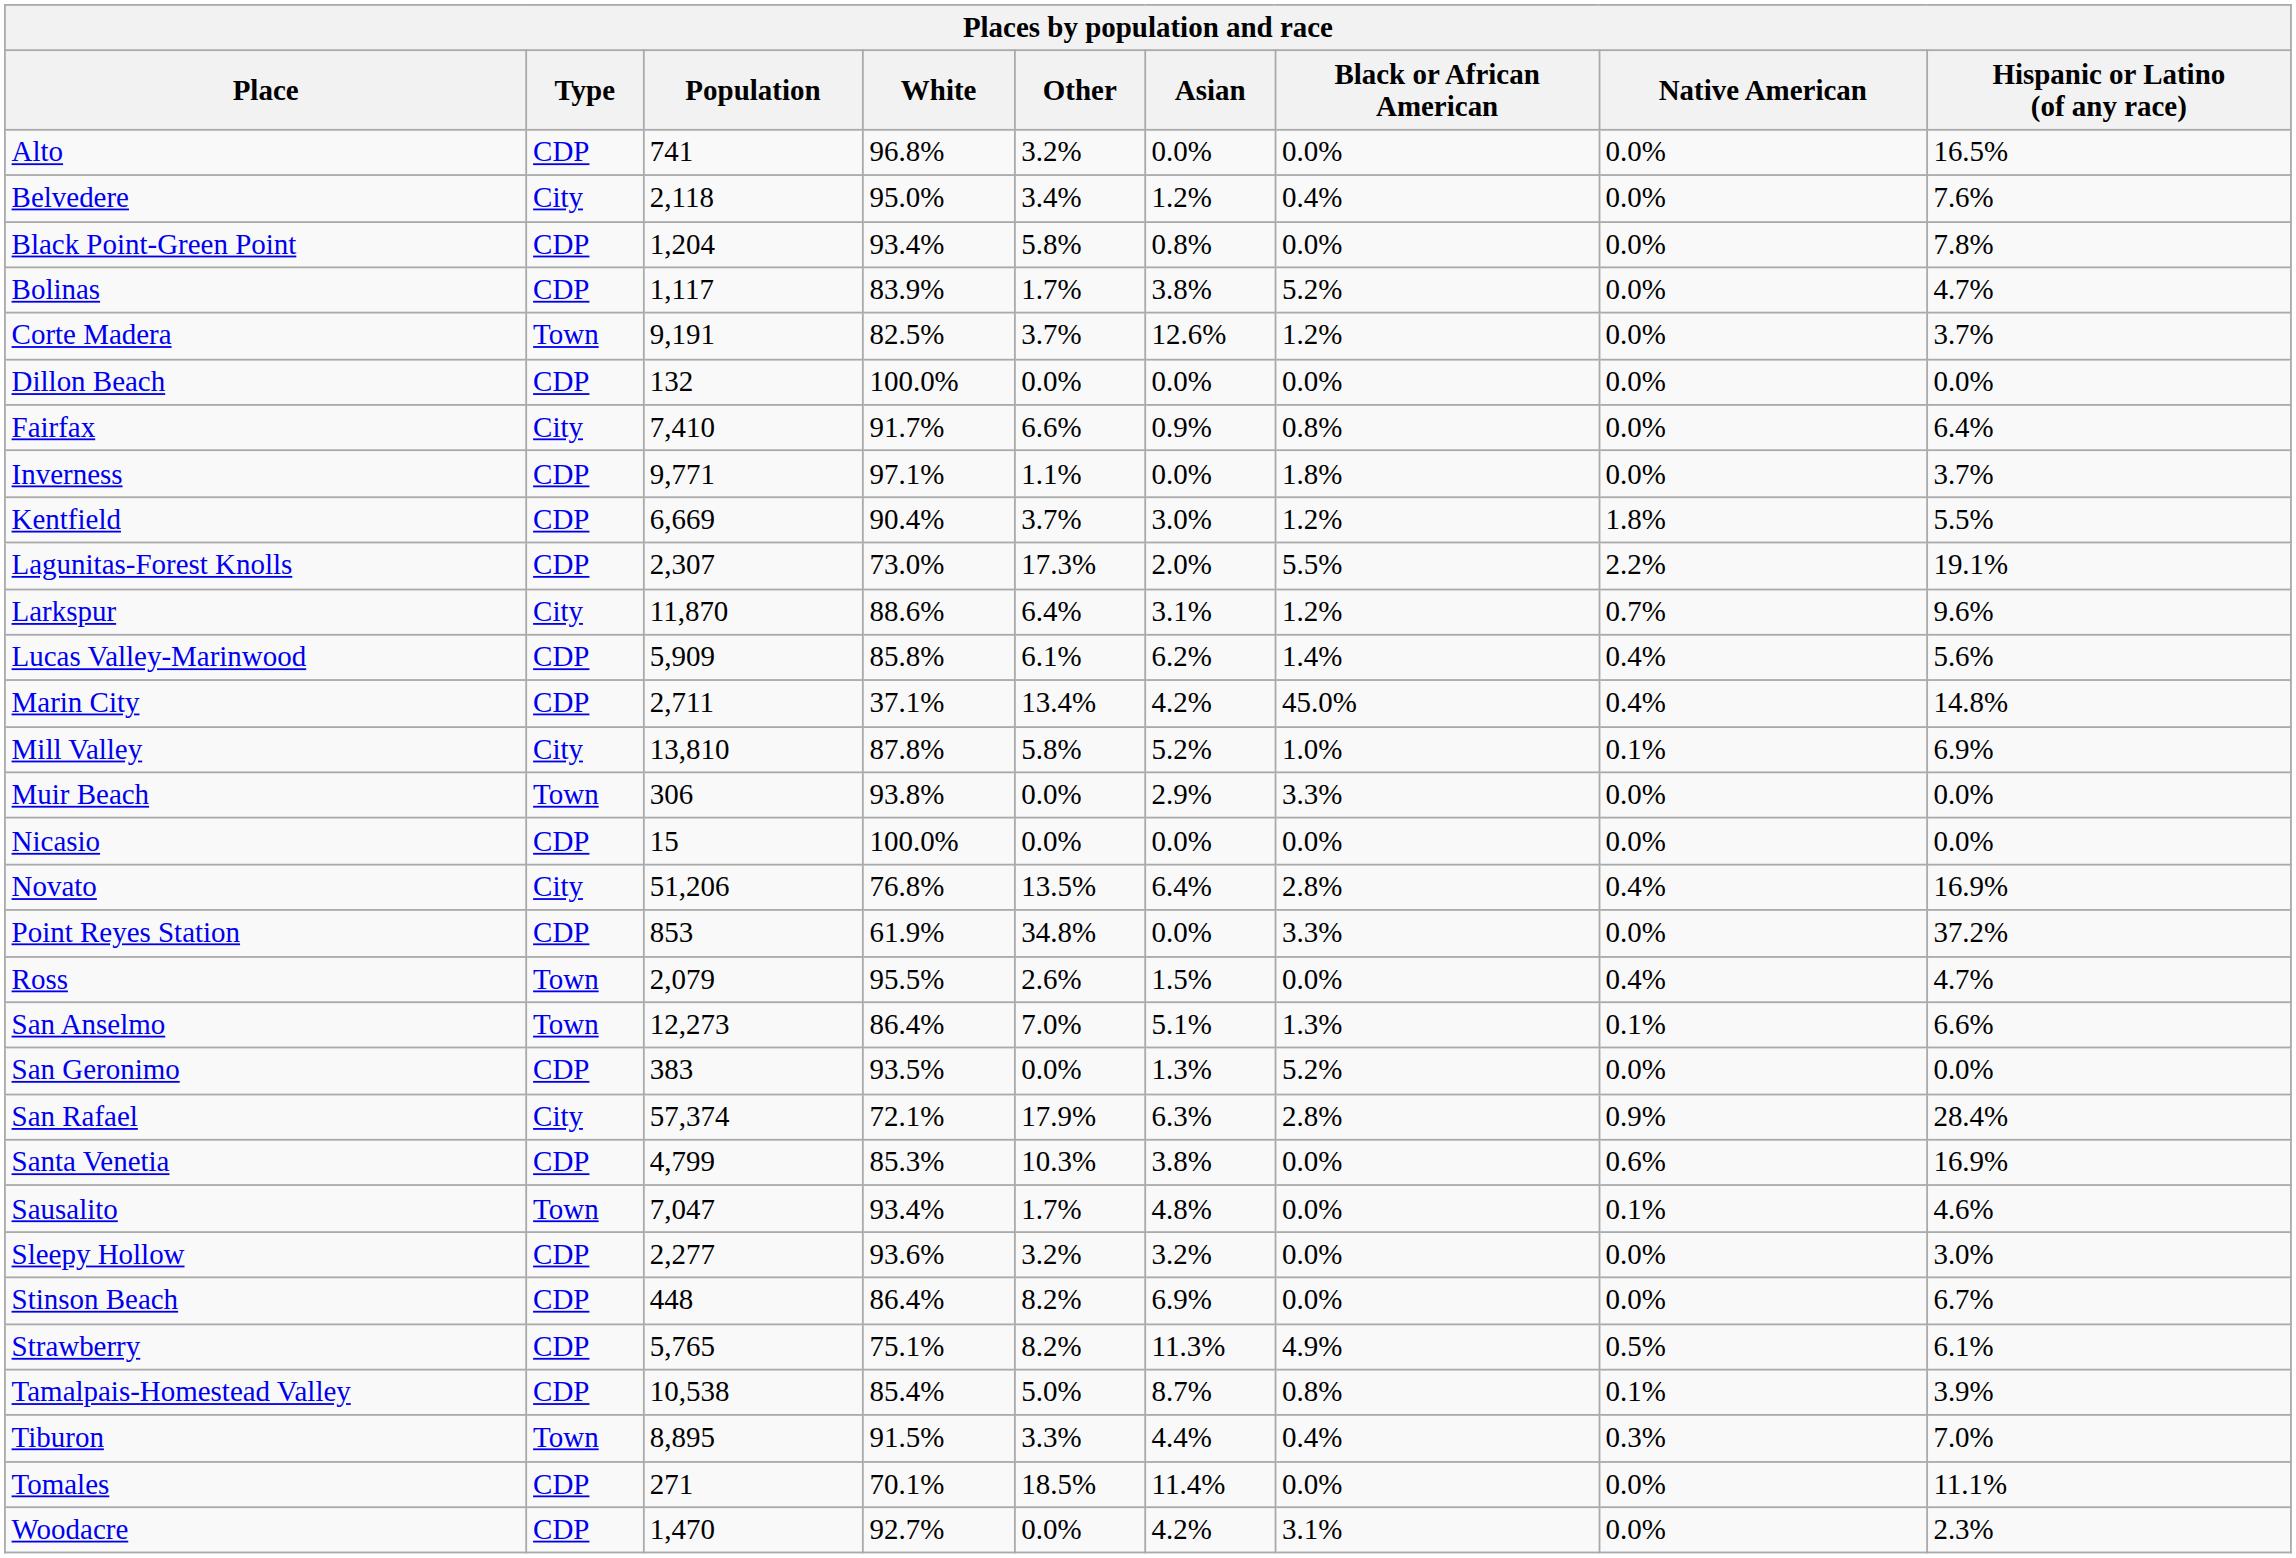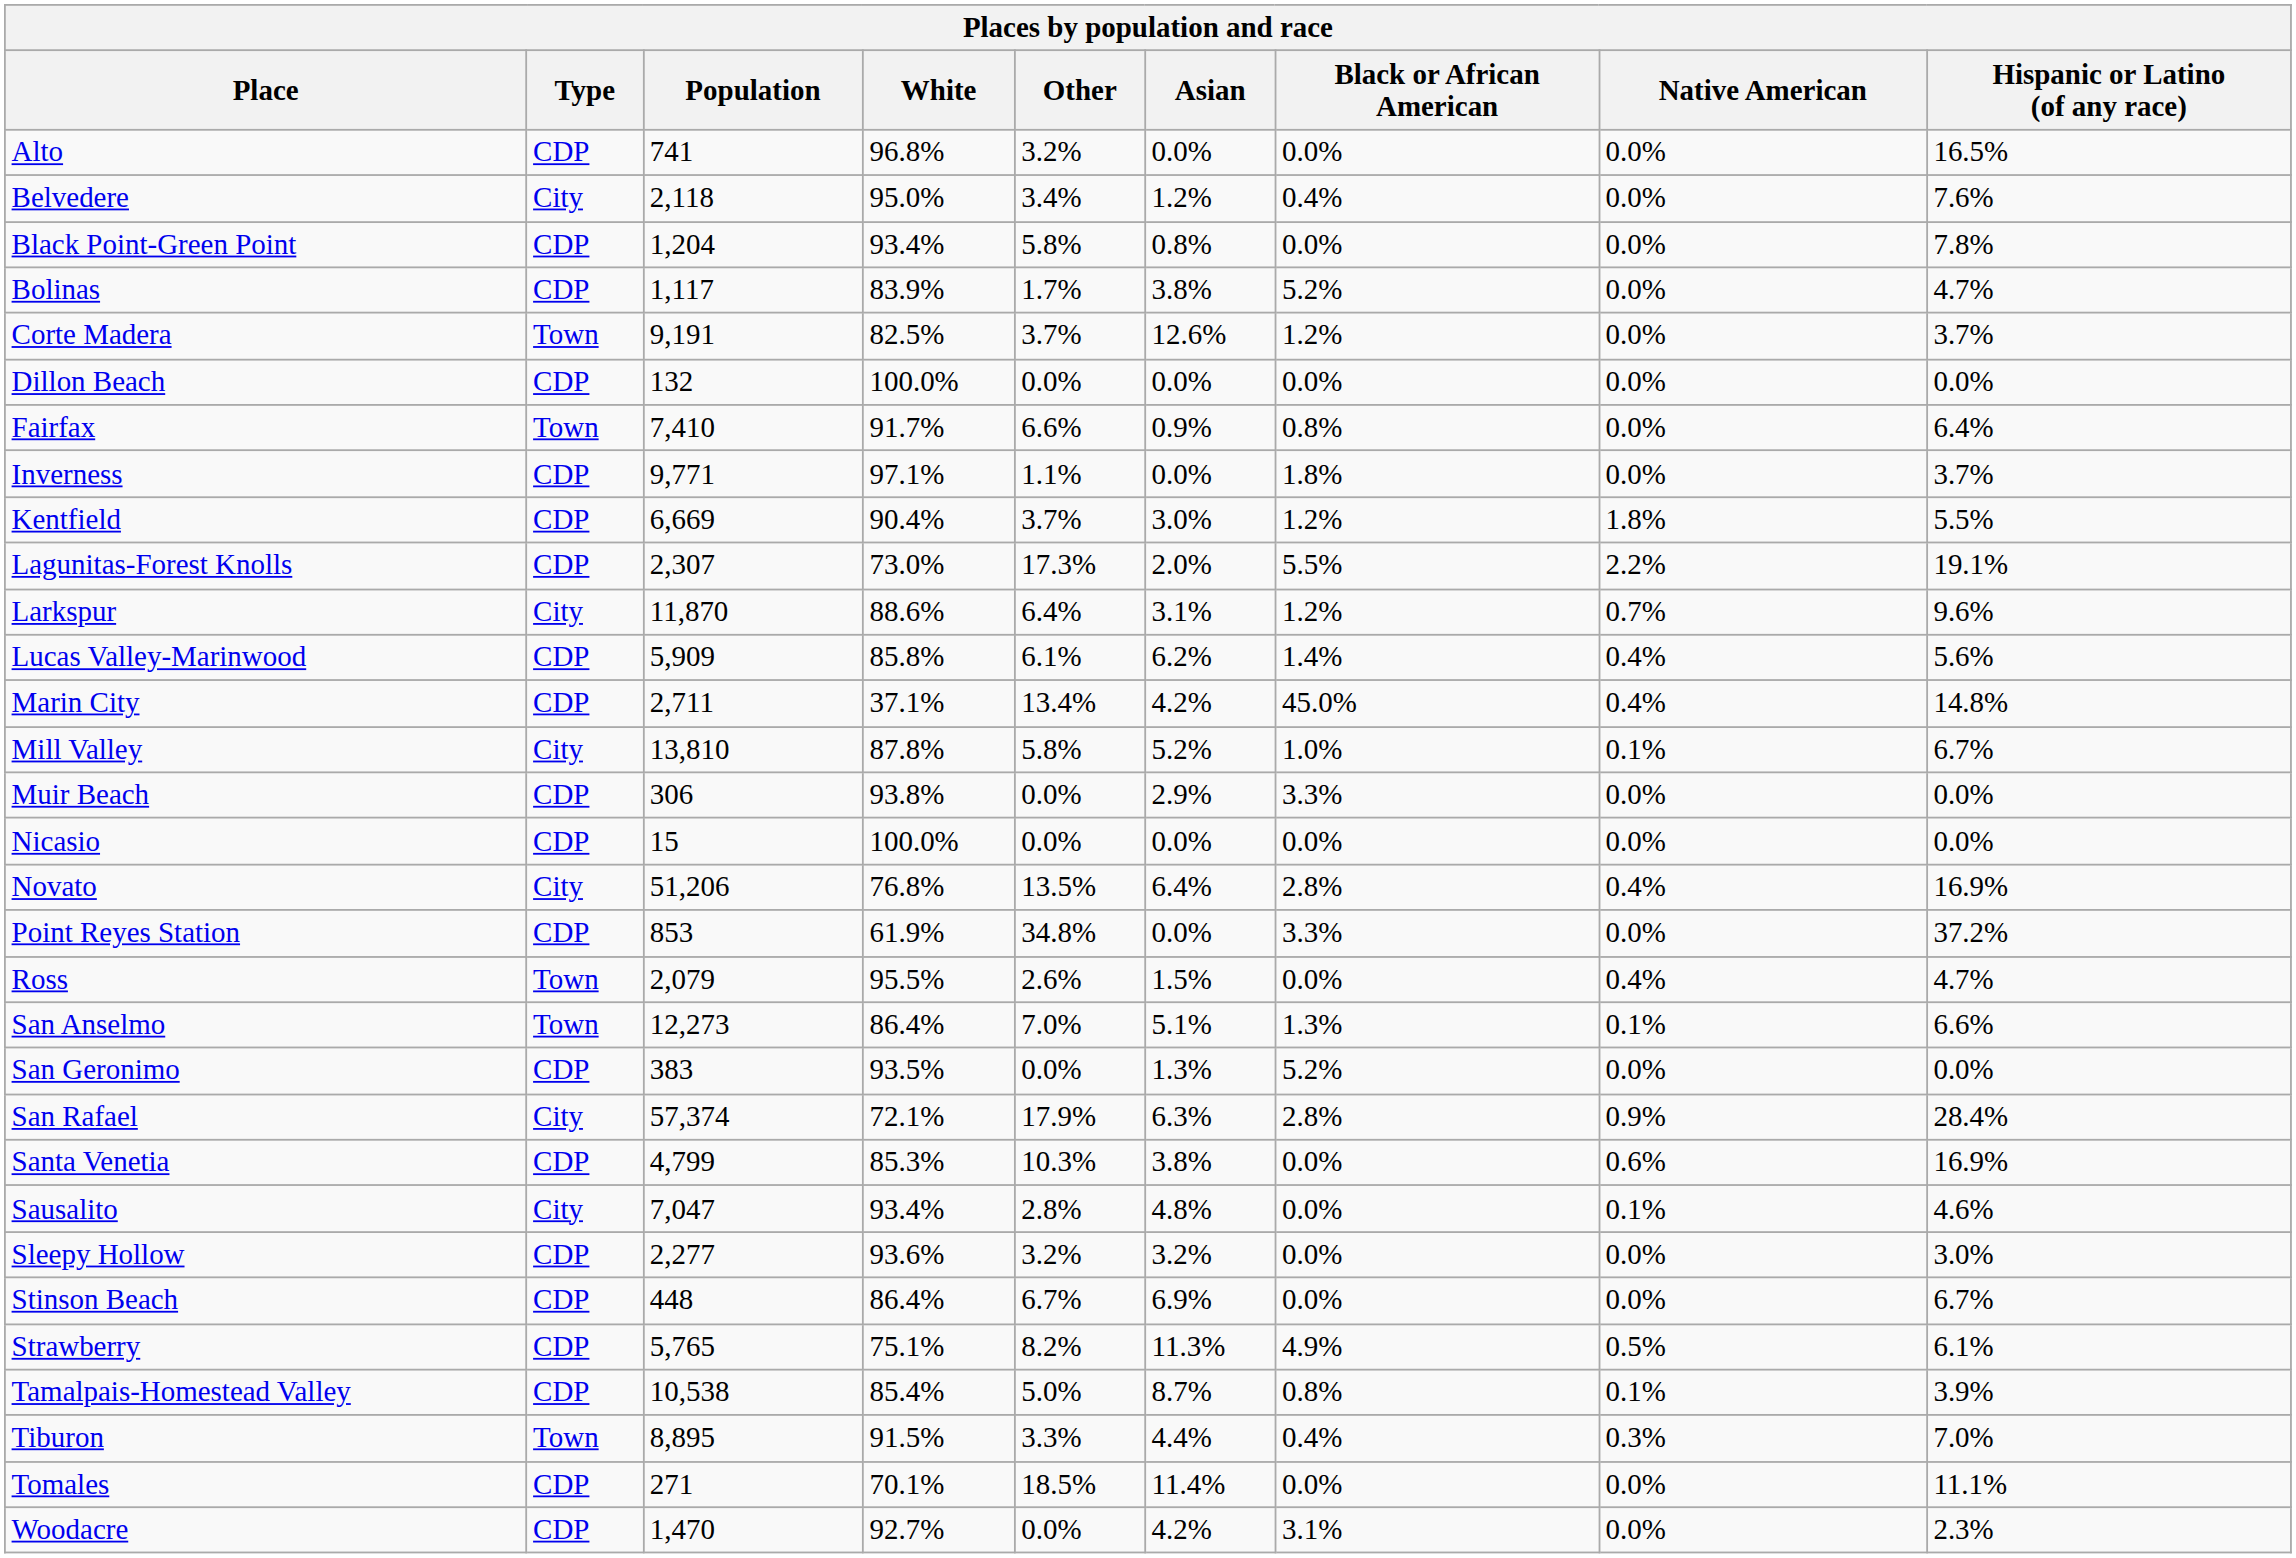Fairfax | Type: City -> Town
Mill Valley | Hispanic or Latino (of any race): 6.9% -> 6.7%
Muir Beach | Type: Town -> CDP
Sausalito | Type: Town -> City
Sausalito | Other: 1.7% -> 2.8%
Stinson Beach | Other: 8.2% -> 6.7%
